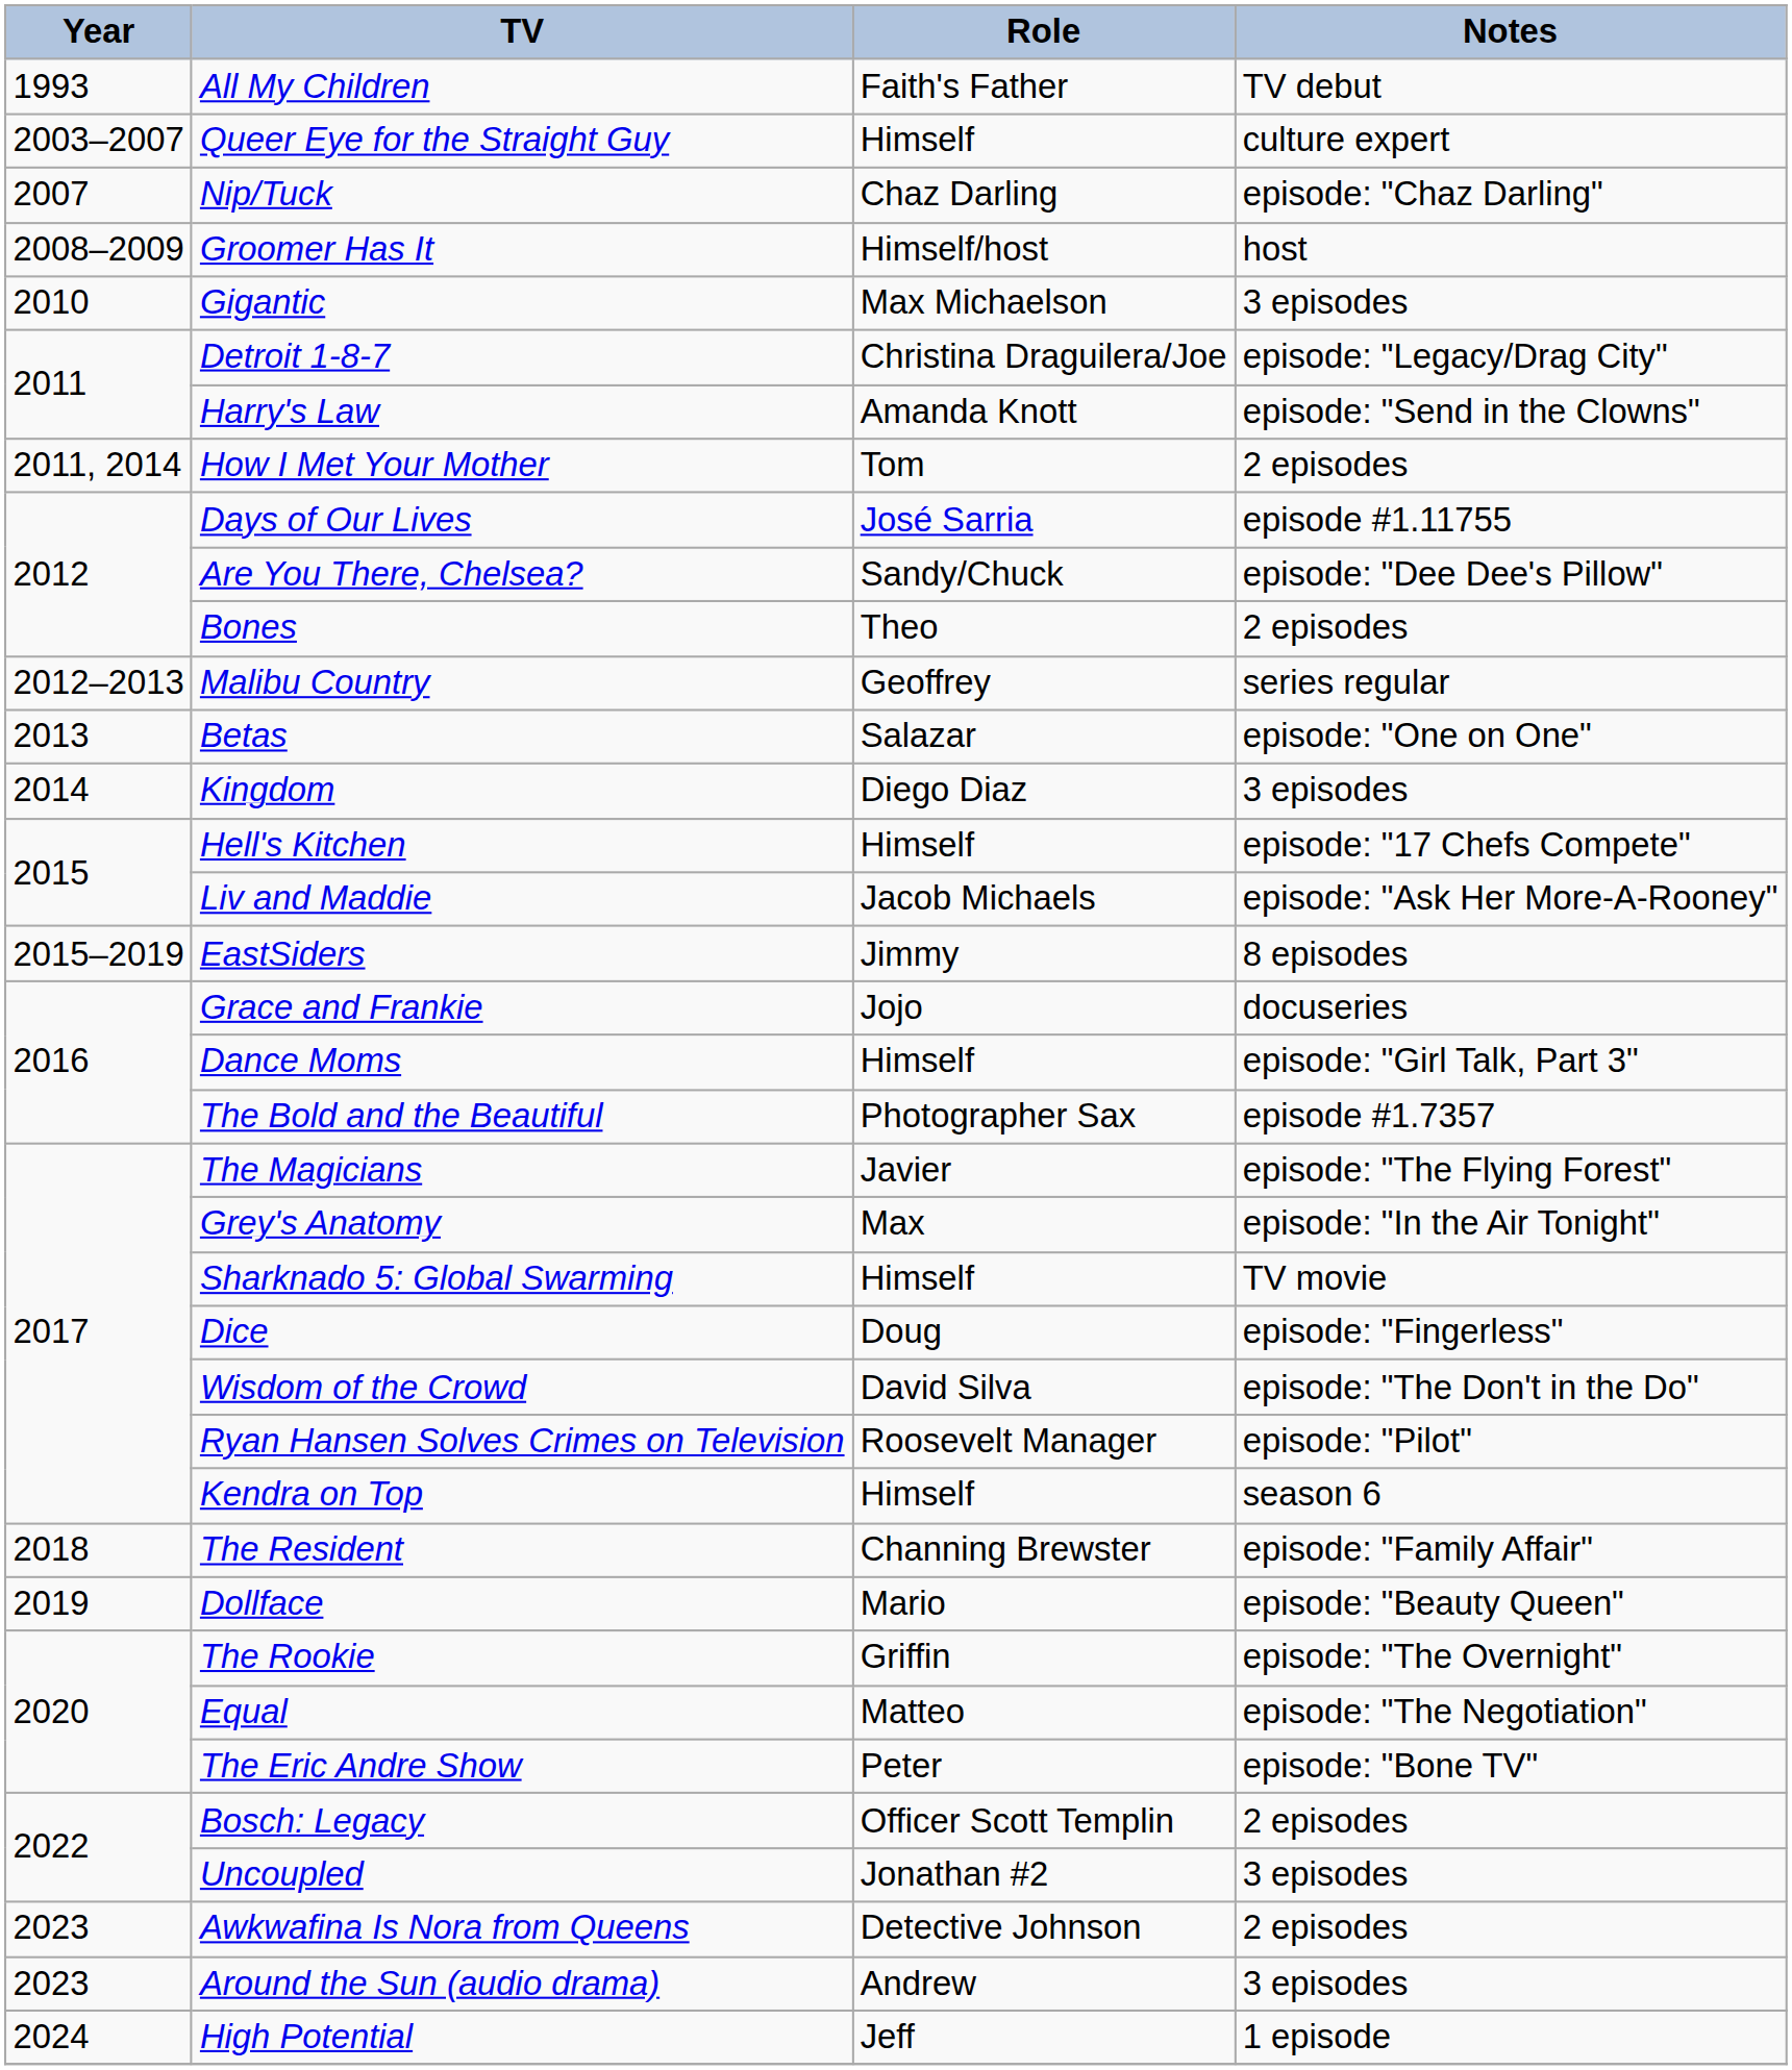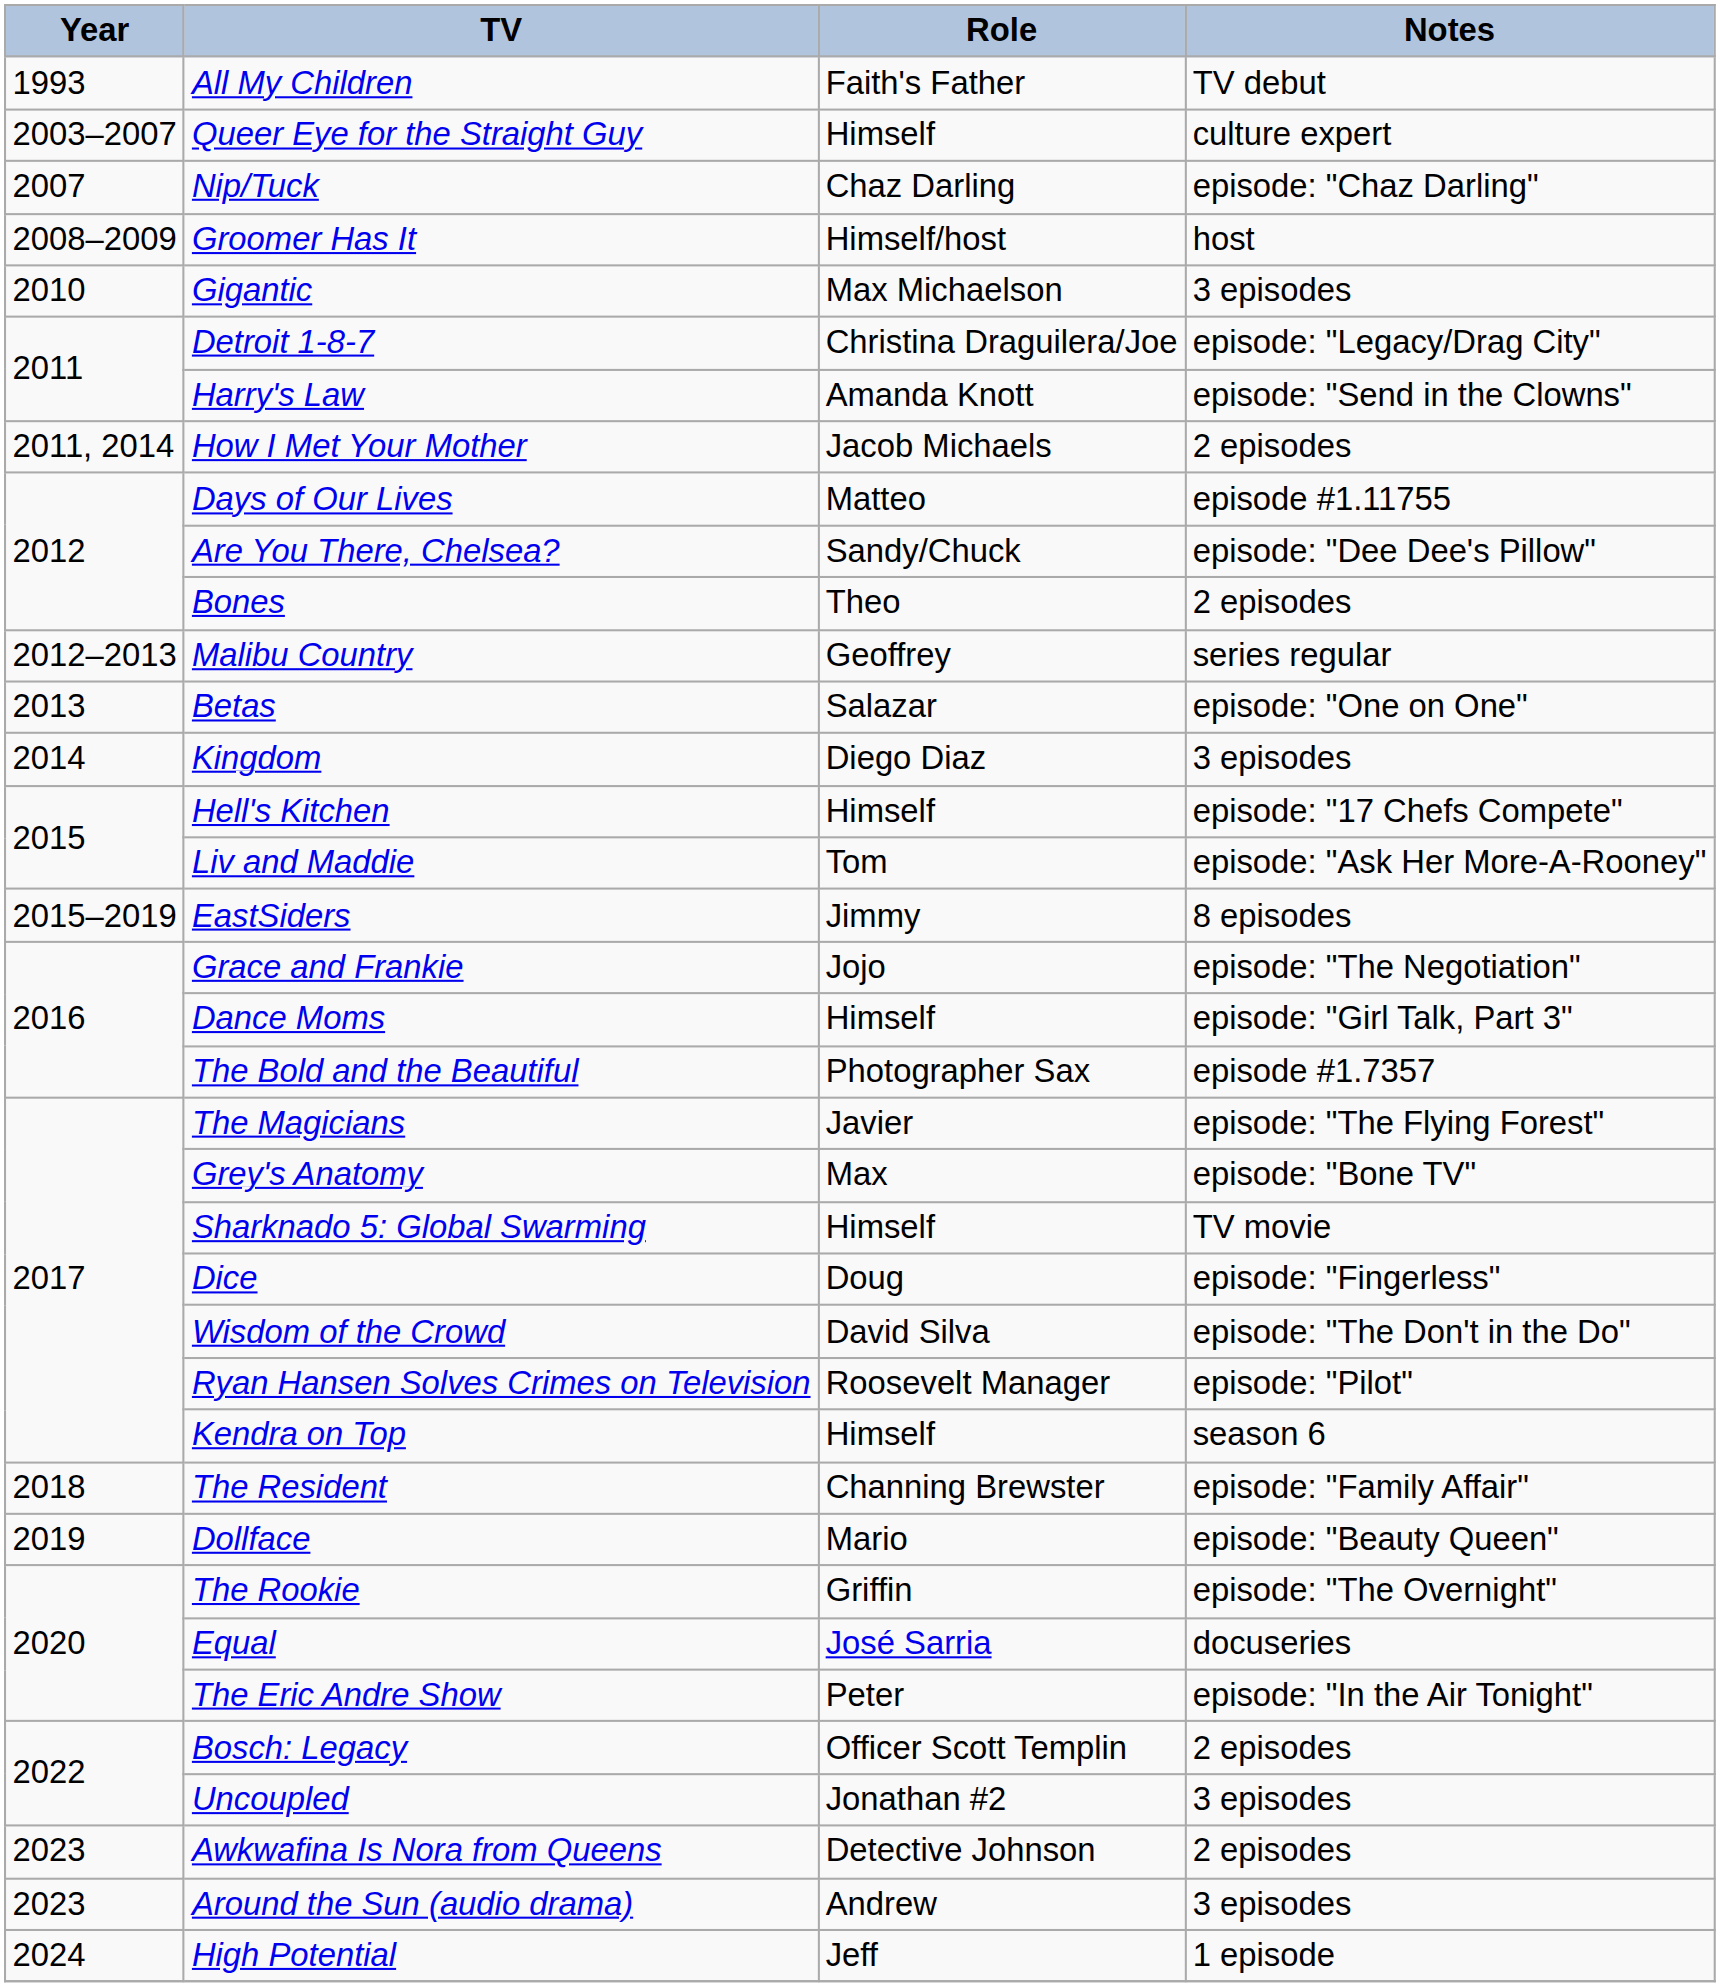How I Met Your Mother | Role: Tom -> Jacob Michaels
Days of Our Lives | Role: José Sarria -> Matteo
Liv and Maddie | Role: Jacob Michaels -> Tom
Grace and Frankie | Notes: docuseries -> episode: "The Negotiation"
Grey's Anatomy | Notes: episode: "In the Air Tonight" -> episode: "Bone TV"
Equal | Role: Matteo -> José Sarria
Equal | Notes: episode: "The Negotiation" -> docuseries
The Eric Andre Show | Notes: episode: "Bone TV" -> episode: "In the Air Tonight"
